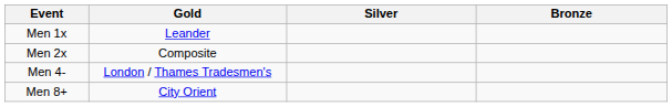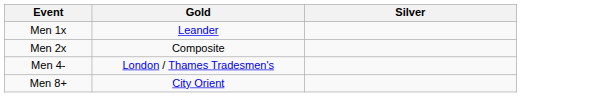- column: Bronze
